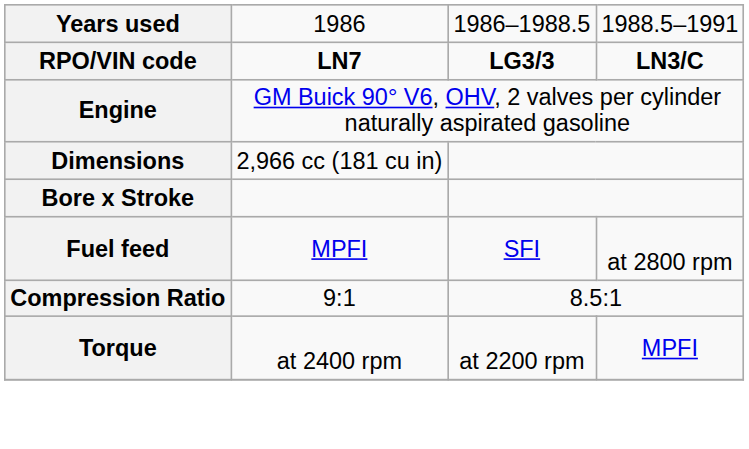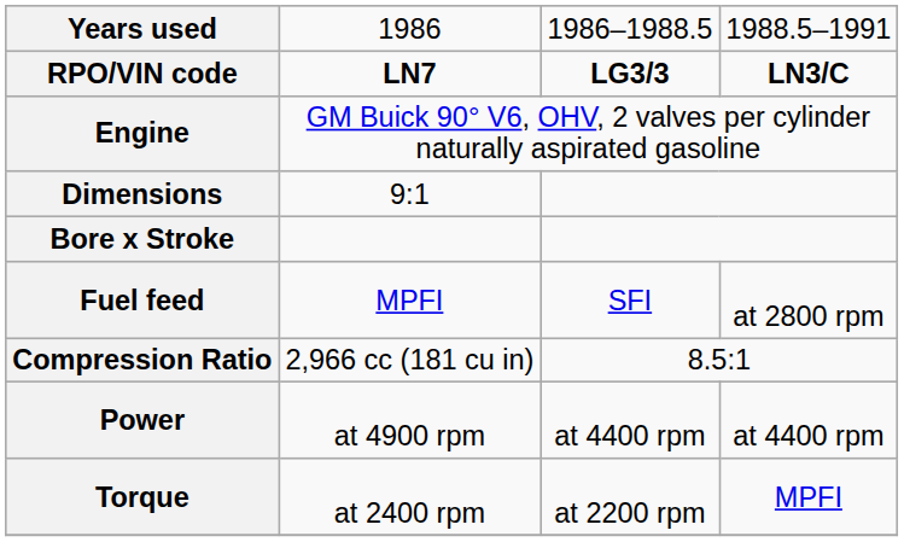Dimensions | column 2: 2,966 cc (181 cu in) -> 9:1
Compression Ratio | column 2: 9:1 -> 2,966 cc (181 cu in)
+ row: Power | at 4900 rpm | at 4400 rpm | at 4400 rpm
